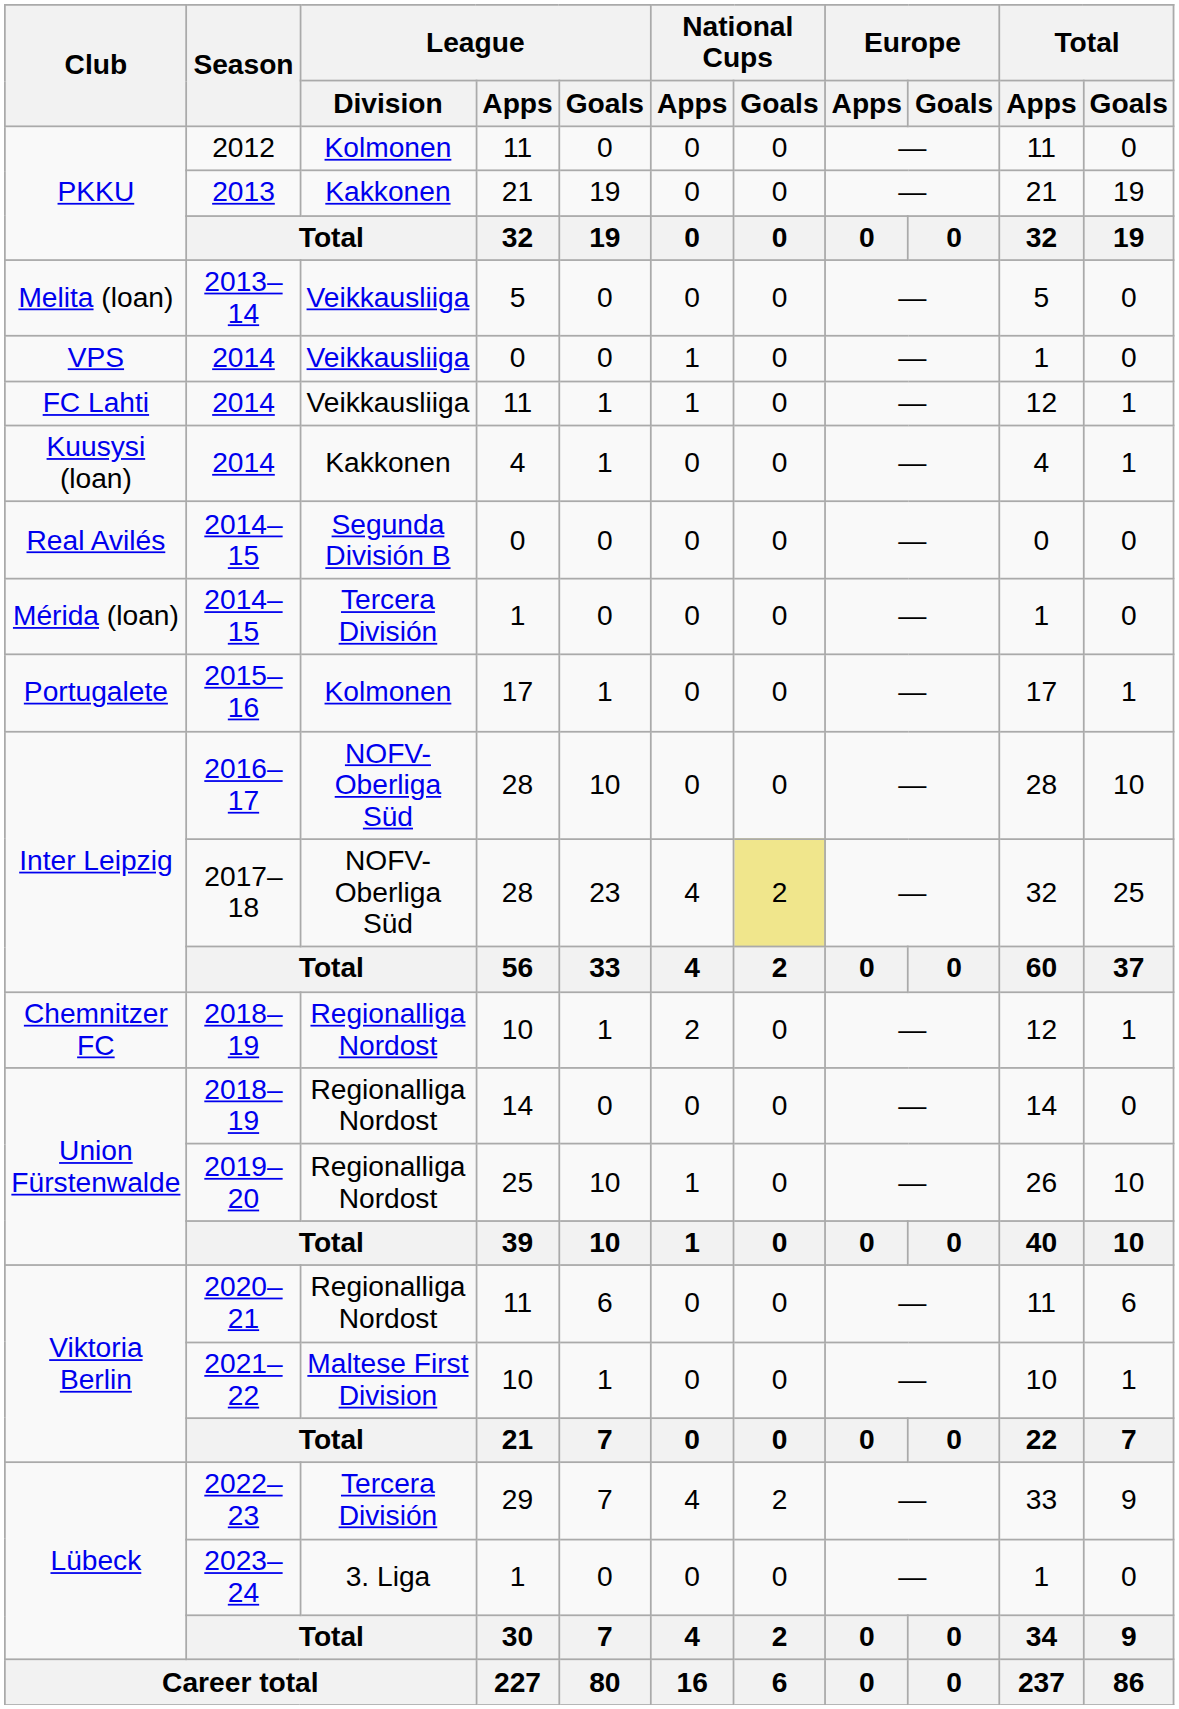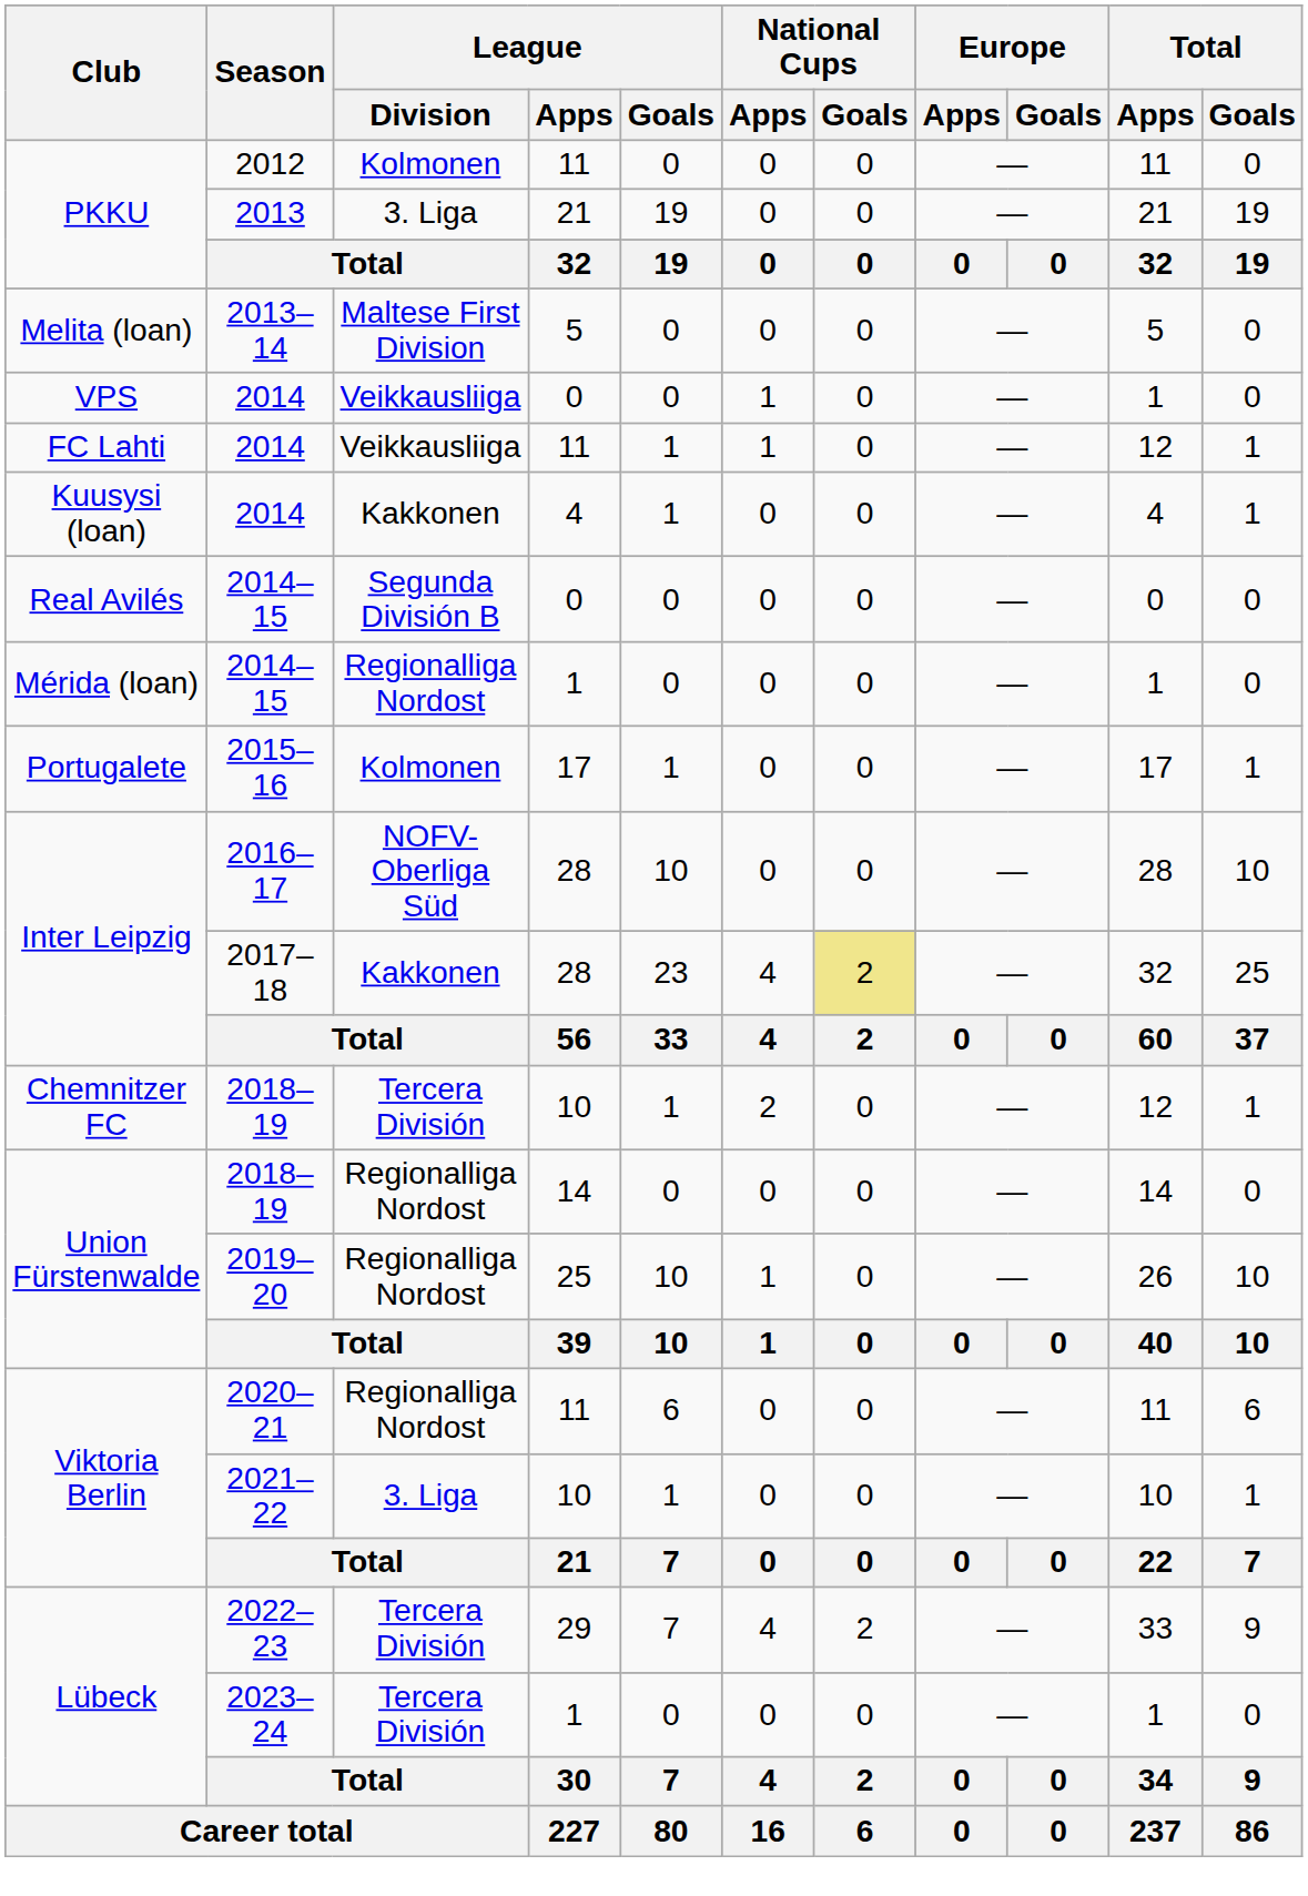2013 | League / Division: Kakkonen -> 3. Liga
2013–14 | League / Division: Veikkausliiga -> Maltese First Division
Mérida (loan) / 2014–15 | League / Division: Tercera División -> Regionalliga Nordost
2017–18 | League / Division: NOFV-Oberliga Süd -> Kakkonen
Chemnitzer FC / 2018–19 | League / Division: Regionalliga Nordost -> Tercera División
2021–22 | League / Division: Maltese First Division -> 3. Liga
2023–24 | League / Division: 3. Liga -> Tercera División
